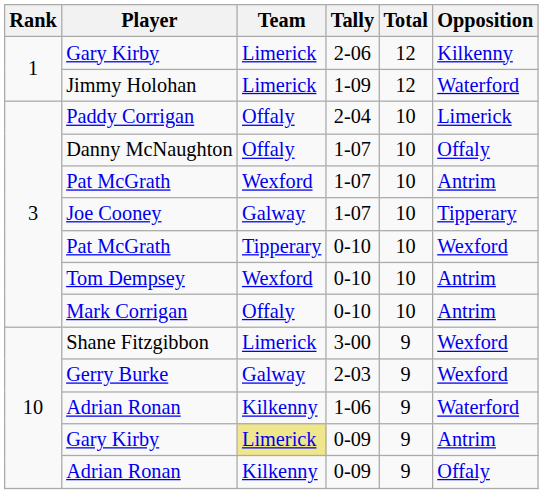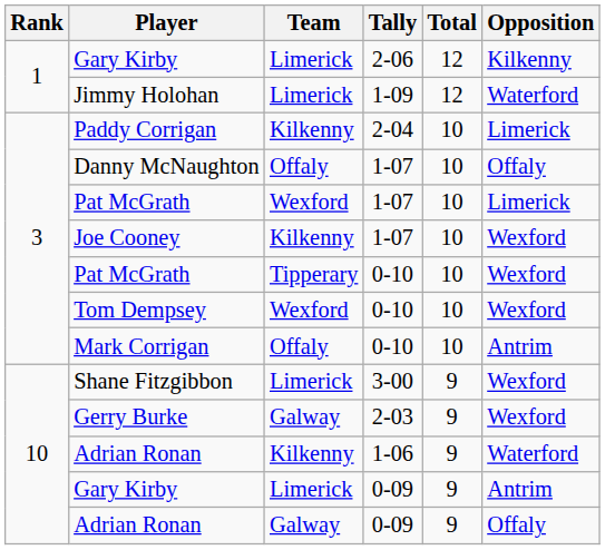Paddy Corrigan | Team: Offaly -> Kilkenny
Pat McGrath / 1-07 | Opposition: Antrim -> Limerick
Joe Cooney | Team: Galway -> Kilkenny
Joe Cooney | Opposition: Tipperary -> Wexford
Tom Dempsey | Opposition: Antrim -> Wexford
Gary Kirby / 0-09 | Team: khaki background -> no background
Adrian Ronan / 0-09 | Team: Kilkenny -> Galway
